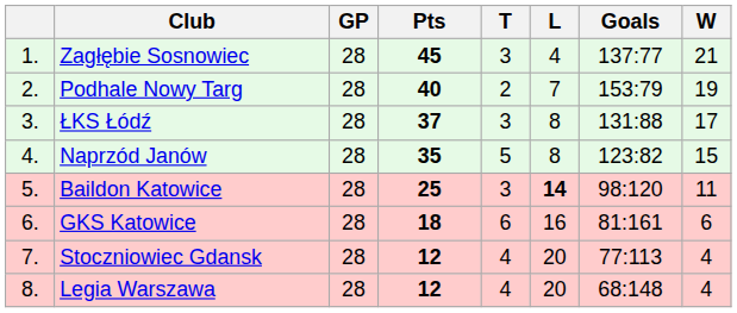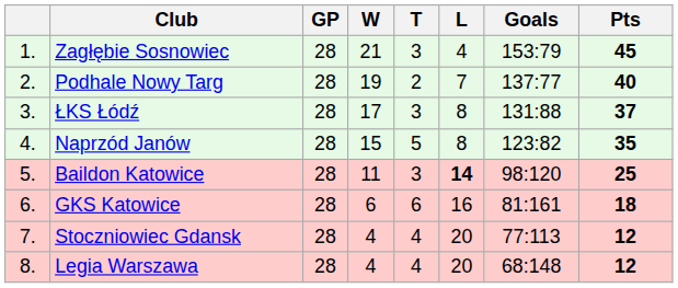columns swapped: W <-> Pts
Zagłębie Sosnowiec | Goals: 137:77 -> 153:79
Podhale Nowy Targ | Goals: 153:79 -> 137:77
